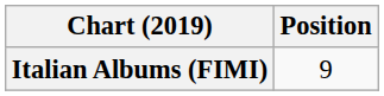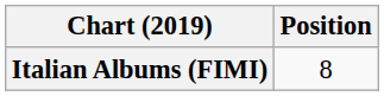Italian Albums (FIMI) | Position: 9 -> 8
